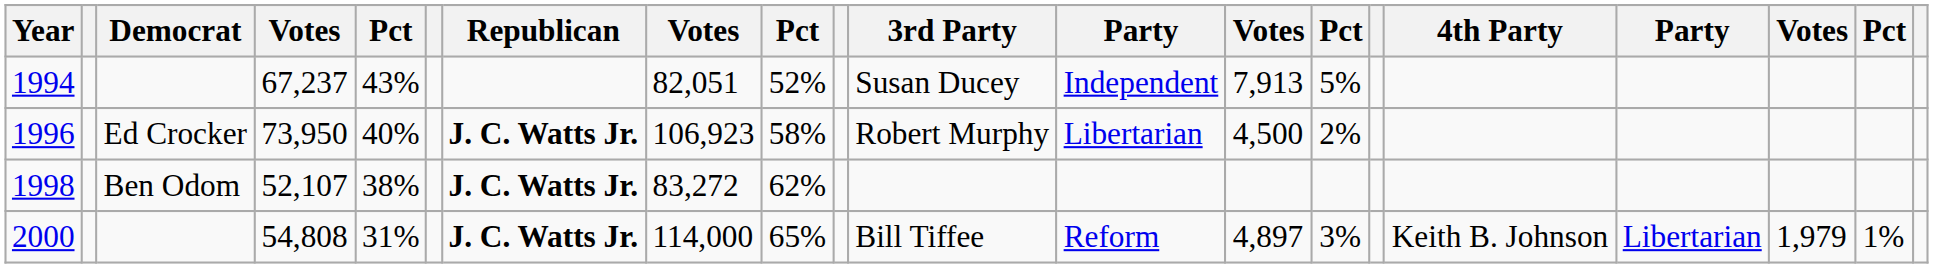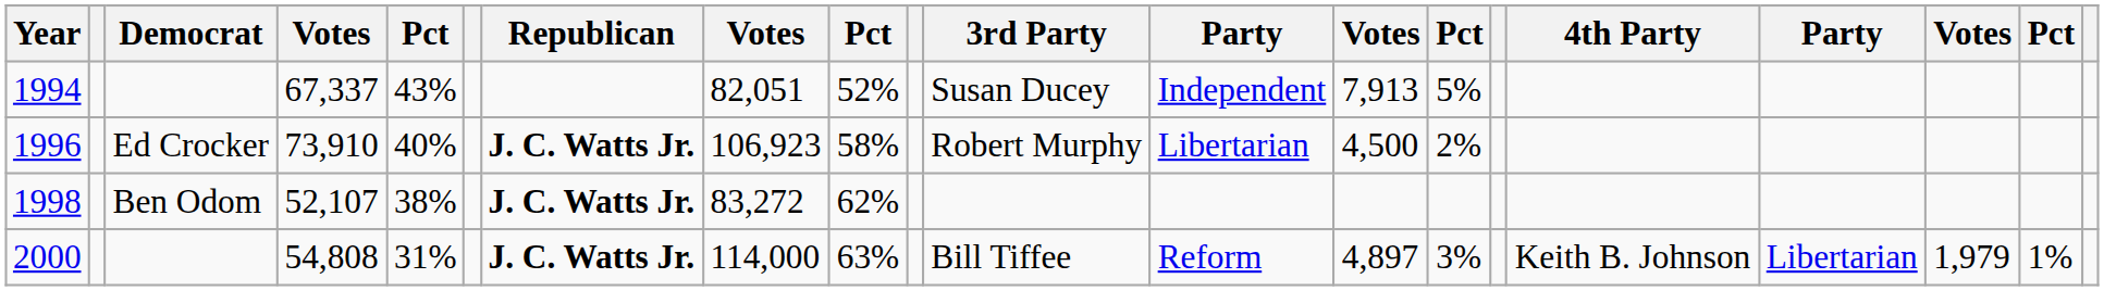1994 | column 4: 67,237 -> 67,337
1996 | column 4: 73,950 -> 73,910
2000 | column 9: 65% -> 63%
